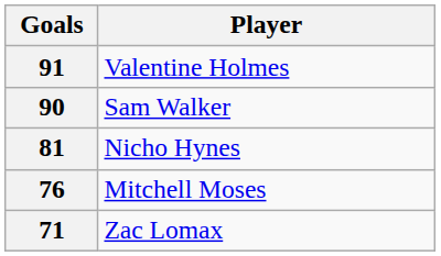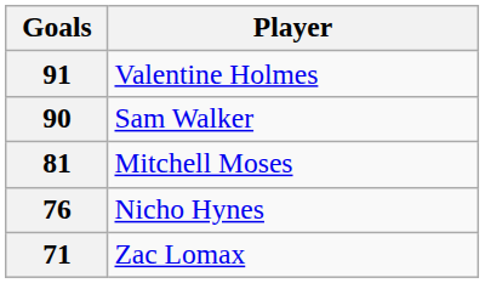81 | Player: Nicho Hynes -> Mitchell Moses
76 | Player: Mitchell Moses -> Nicho Hynes
